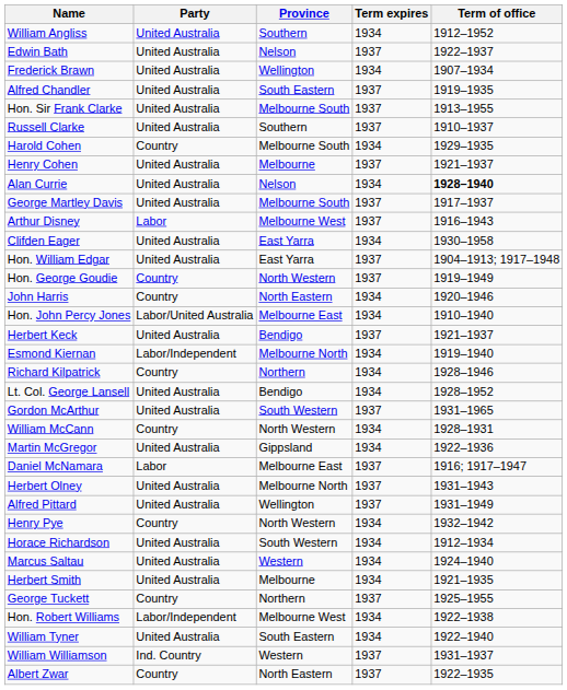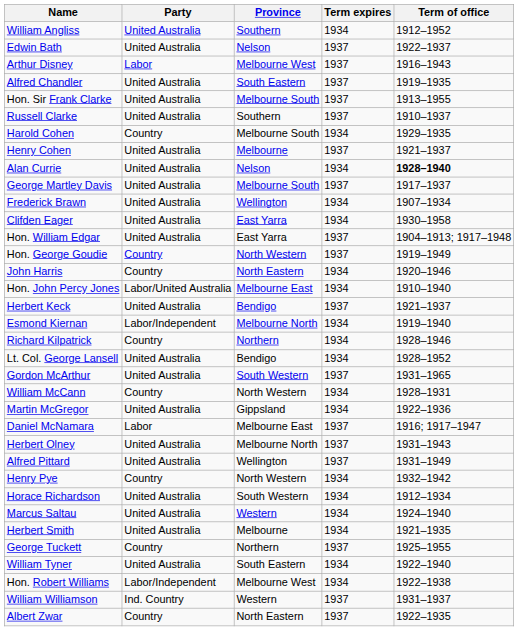rows swapped: Frederick Brawn <-> Arthur Disney
rows swapped: William Tyner <-> Hon. Robert Williams
